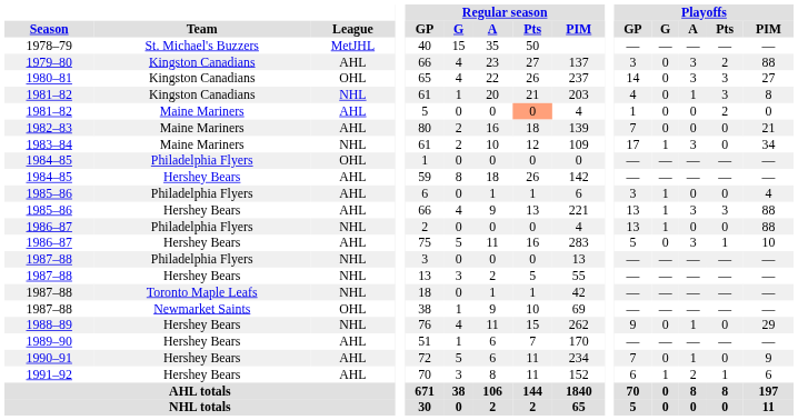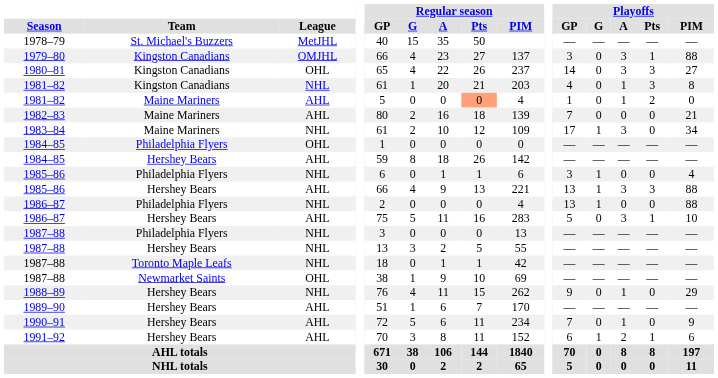1979–80 | League: AHL -> OMJHL
1979–80 | Playoffs / Pts: 2 -> 1
1981–82 / Maine Mariners | Playoffs / A: 0 -> 1
1985–86 / Philadelphia Flyers | League: AHL -> NHL
